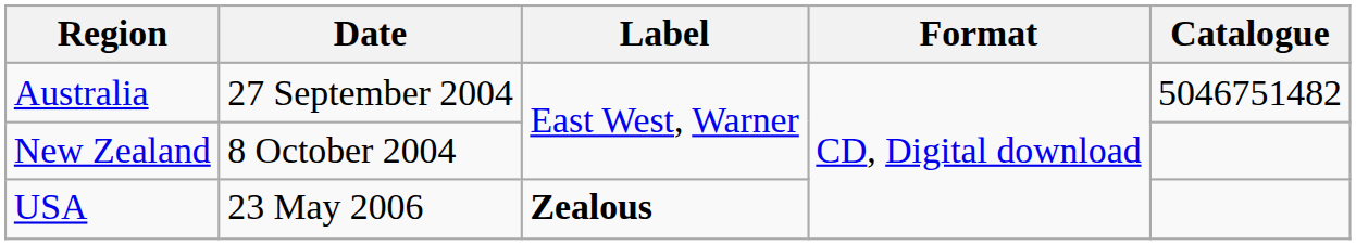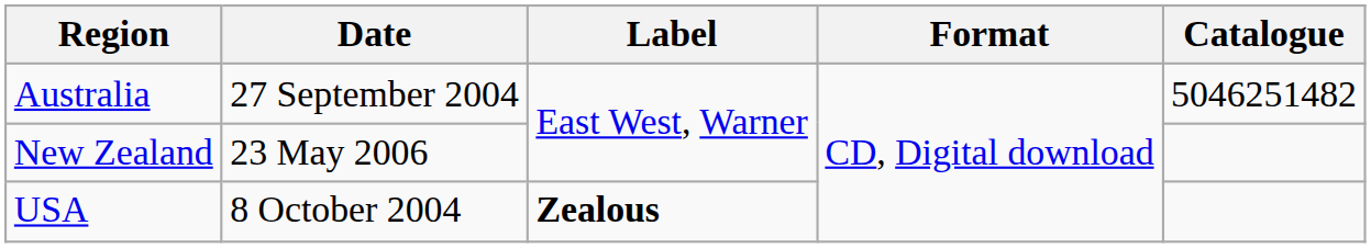Australia | Catalogue: 5046751482 -> 5046251482
New Zealand | Date: 8 October 2004 -> 23 May 2006
USA | Date: 23 May 2006 -> 8 October 2004
